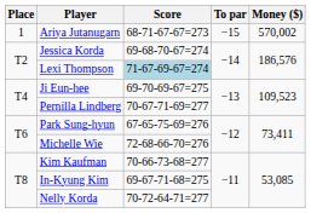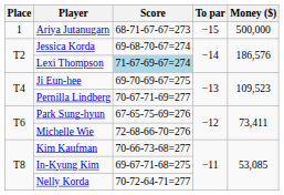Ariya Jutanugarn | Money ($): 570,002 -> 500,000
